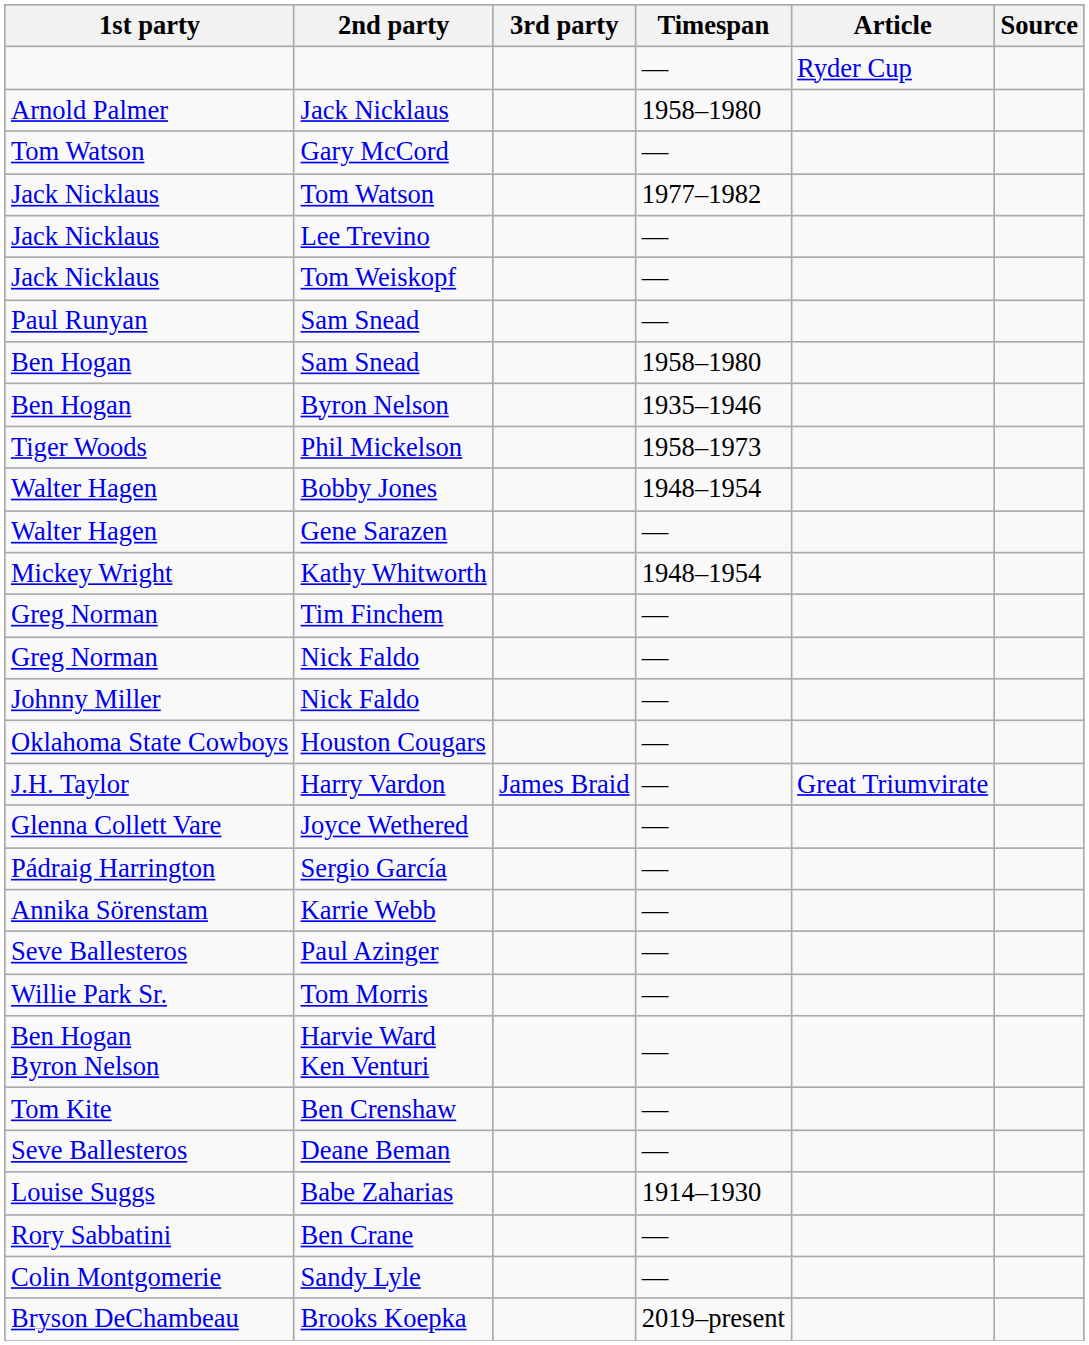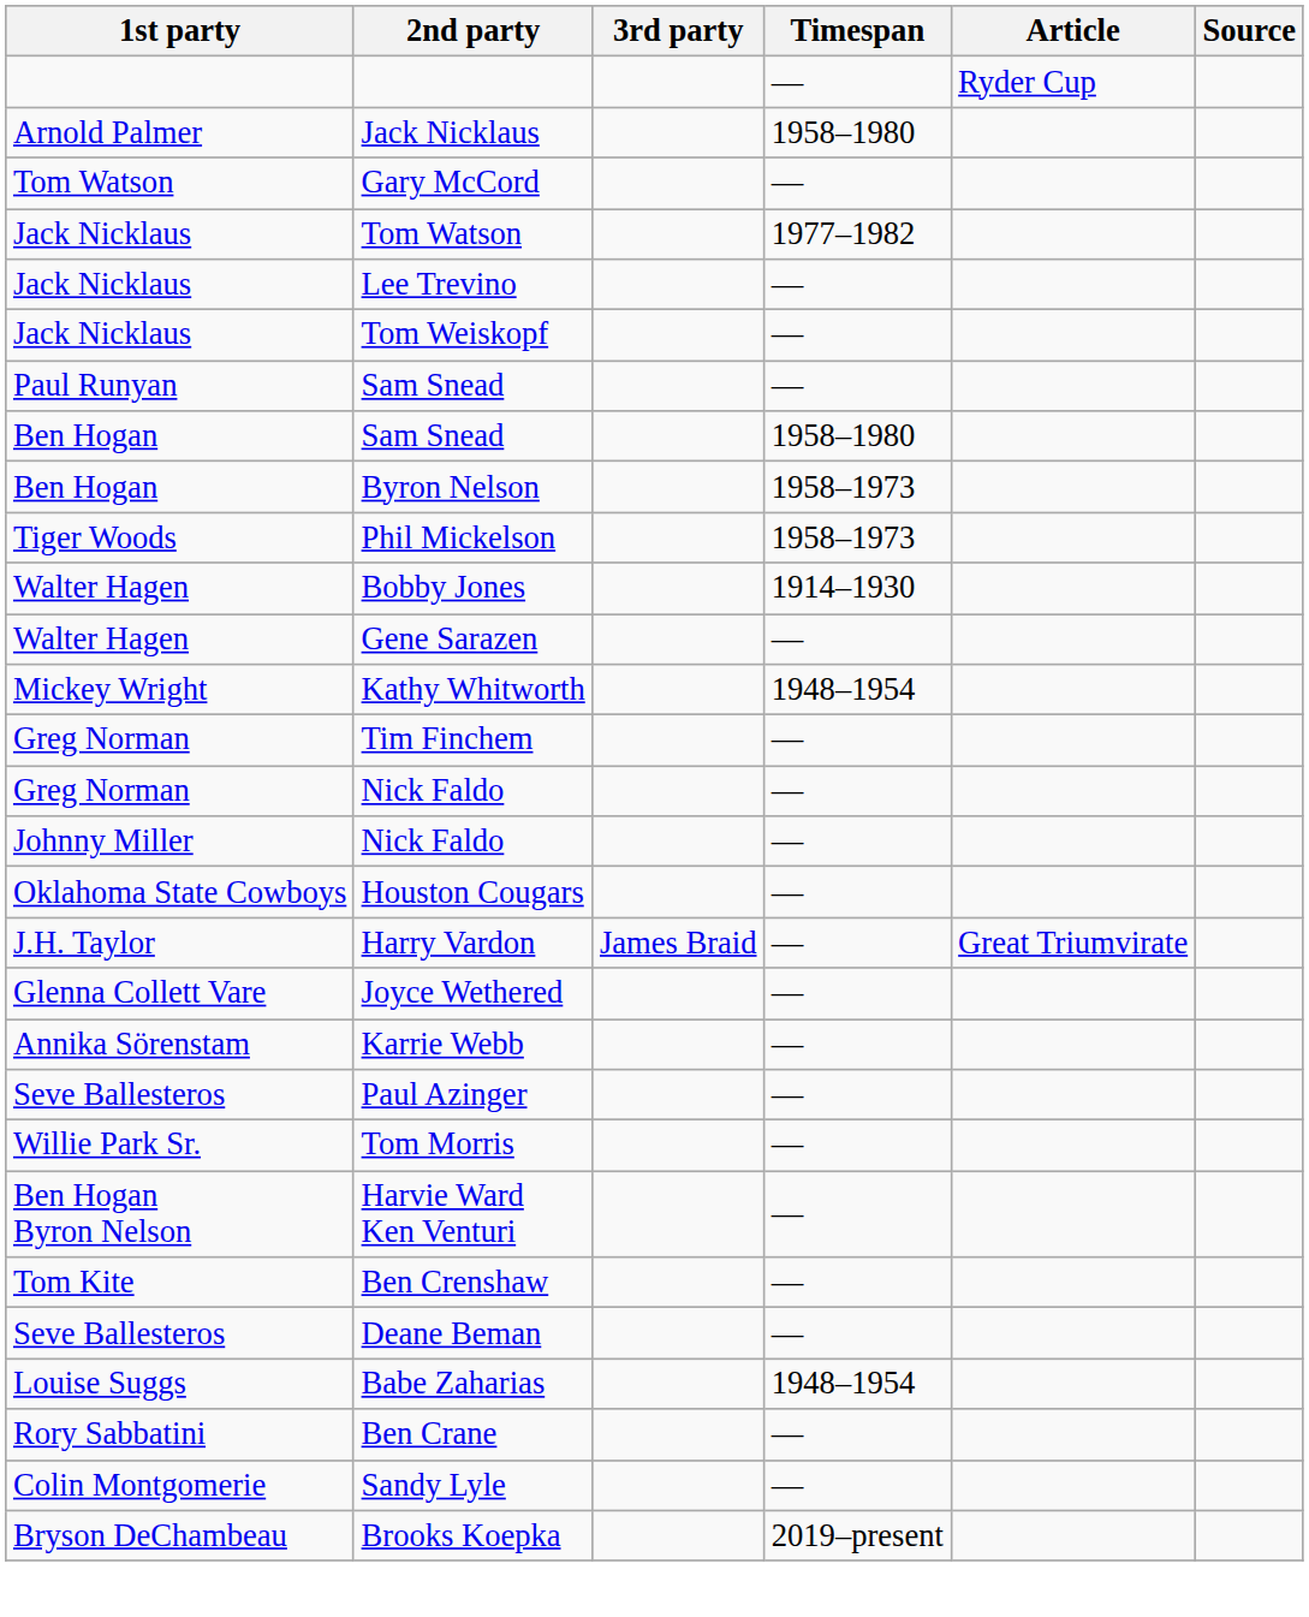Byron Nelson | Timespan: 1935–1946 -> 1958–1973
Bobby Jones | Timespan: 1948–1954 -> 1914–1930
- row: Pádraig Harrington | Sergio García | —
Babe Zaharias | Timespan: 1914–1930 -> 1948–1954
